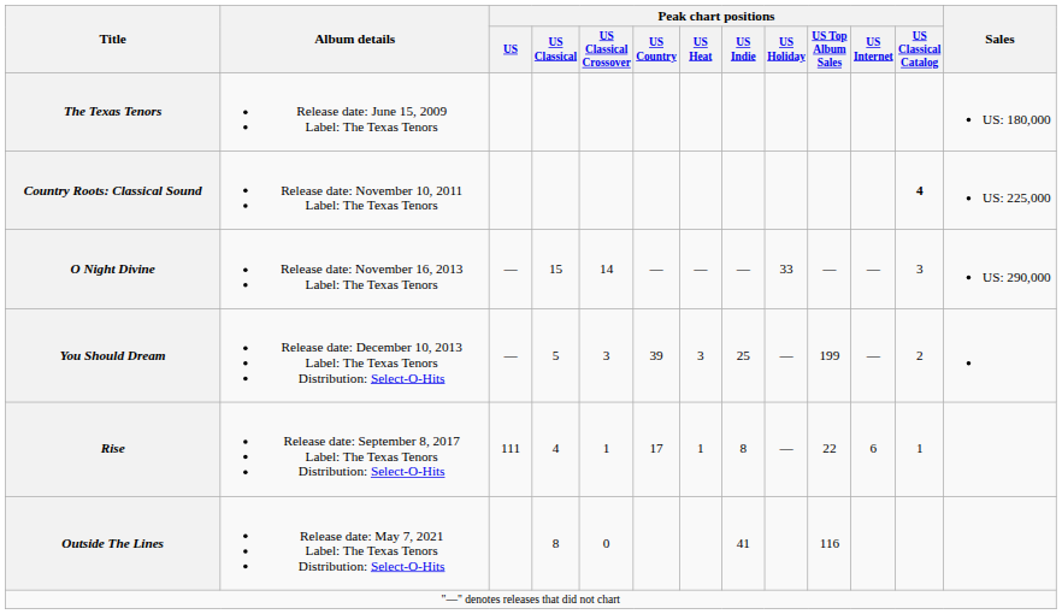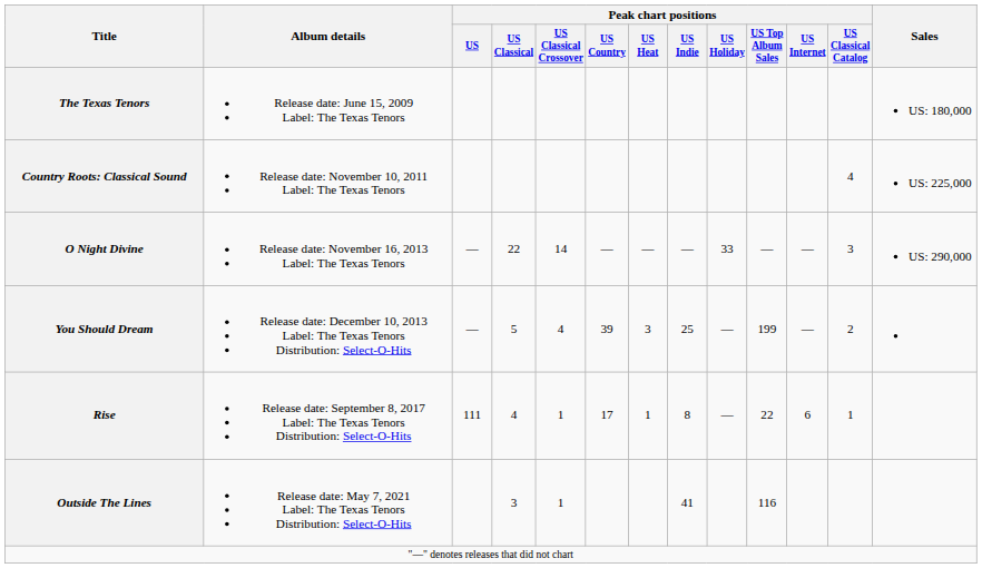Country Roots: Classical Sound | Peak chart positions / US Classical Catalog: bold -> normal
O Night Divine | Peak chart positions / US Classical: 15 -> 22
You Should Dream | Peak chart positions / US Classical Crossover: 3 -> 4
Outside The Lines | Peak chart positions / US Classical: 8 -> 3
Outside The Lines | Peak chart positions / US Classical Crossover: 0 -> 1
